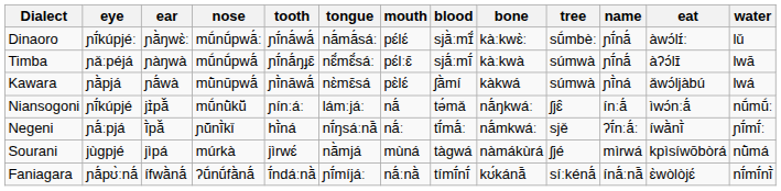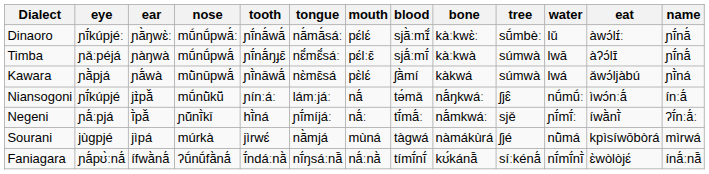columns swapped: water <-> name
Negeni | tongue: nĩ́ŋsáːnã̄ -> ɲĩ́míjáː
Faniagara | tongue: ɲĩ́míjáː -> nĩ́ŋsáːnã̄
